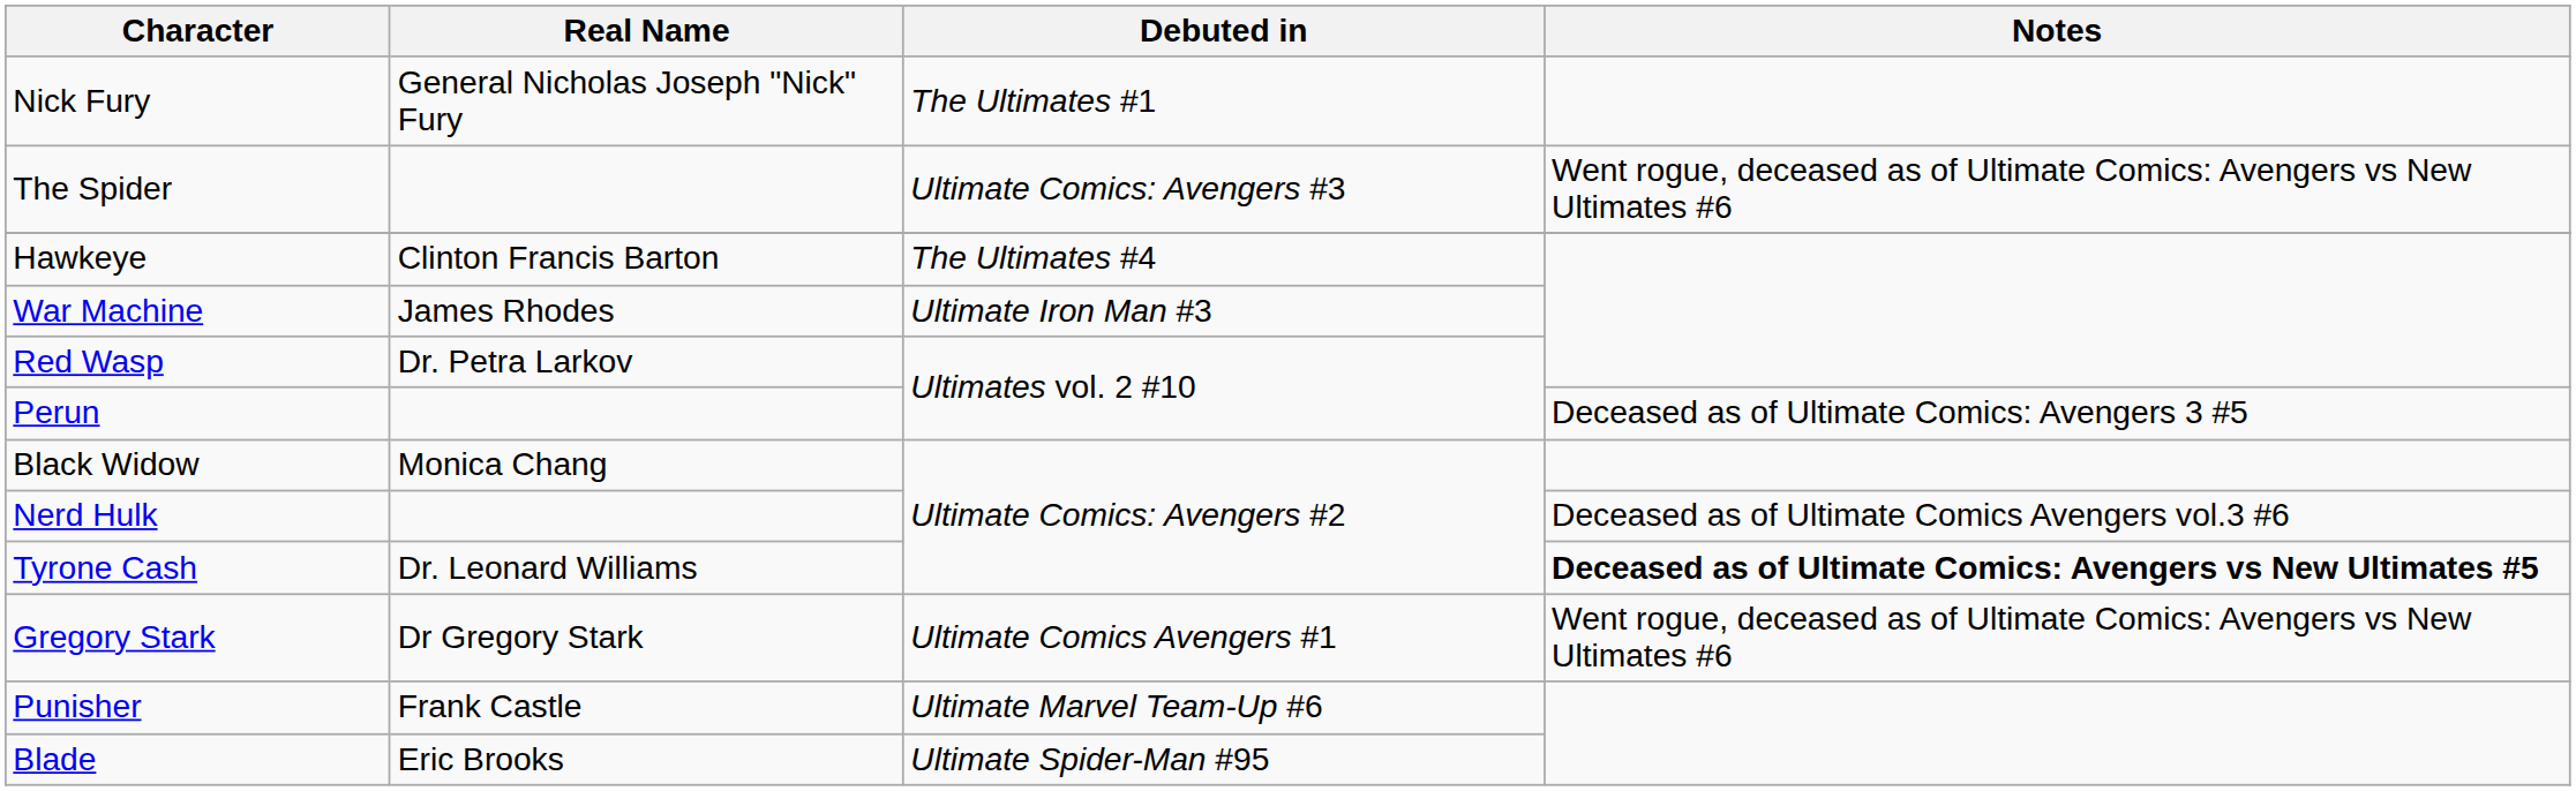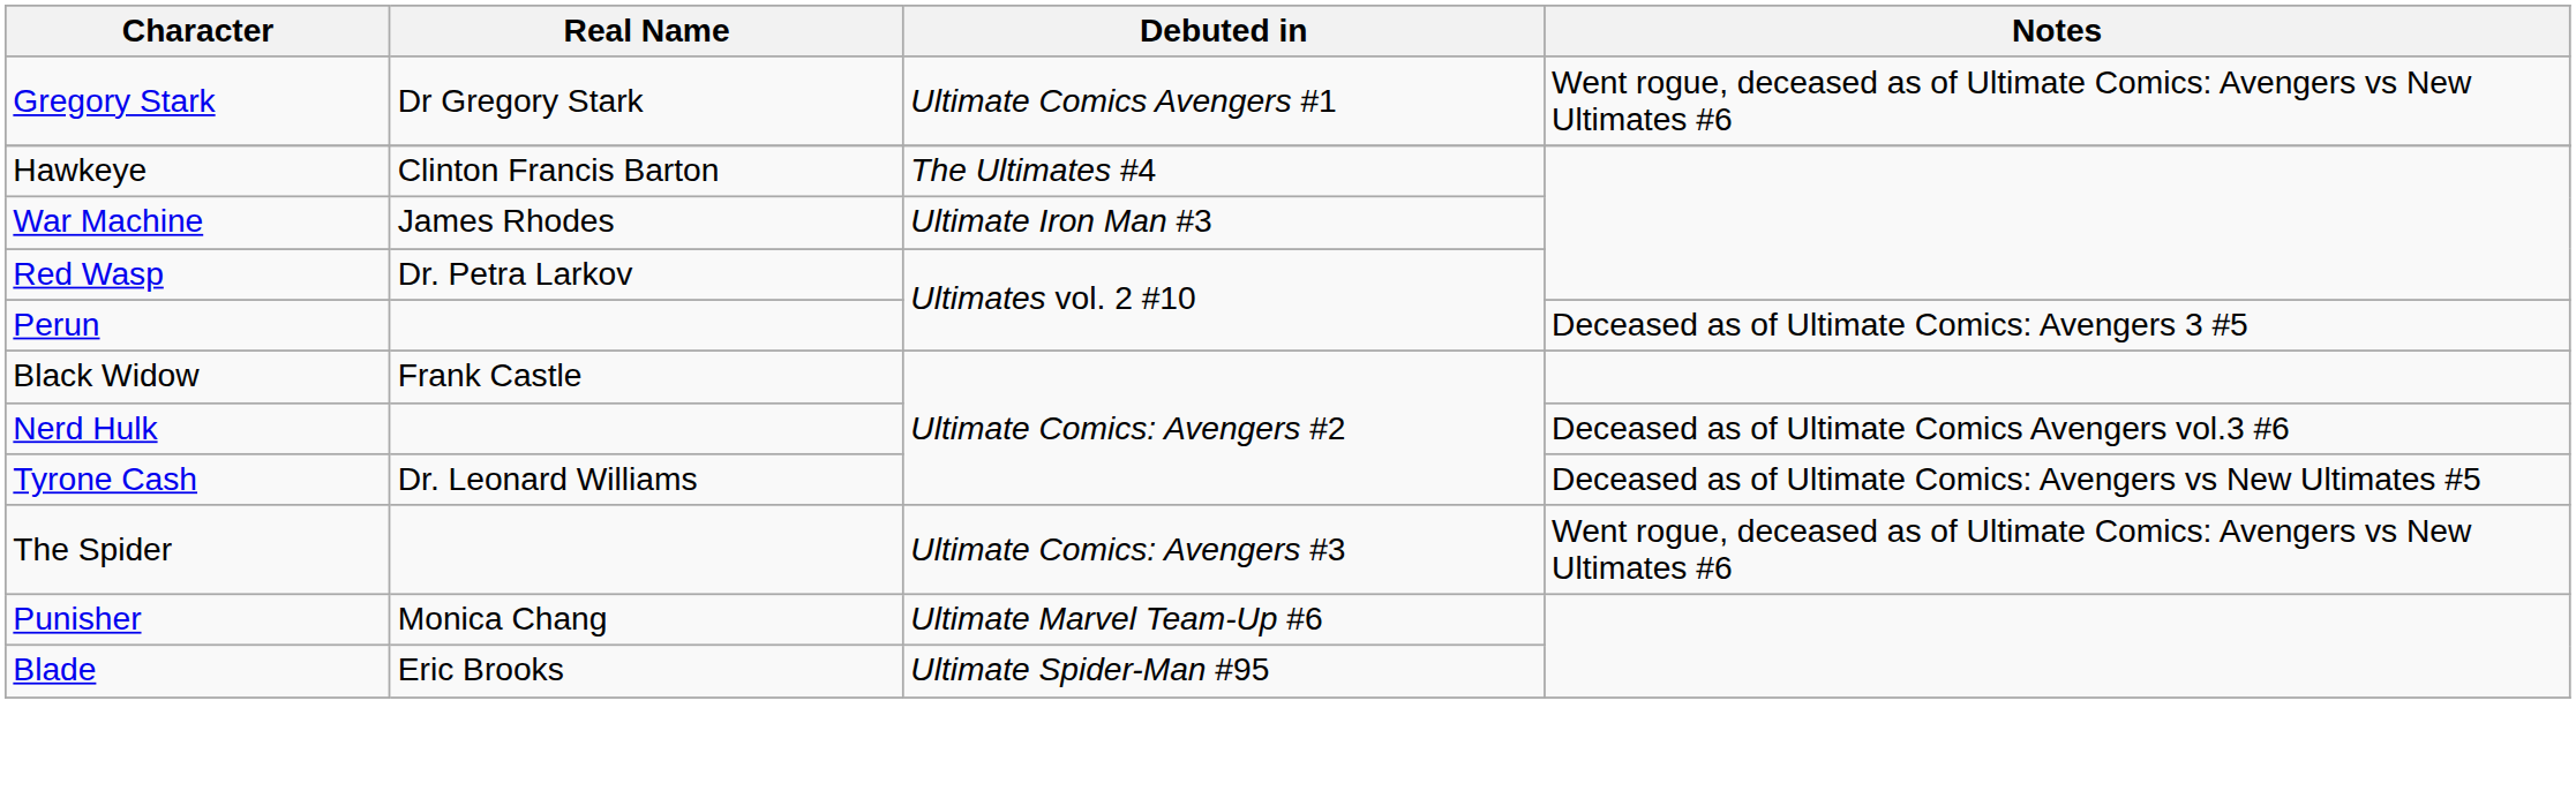- row: Nick Fury | General Nicholas Joseph "Nick" Fury | The Ultimates #1
rows swapped: Gregory Stark <-> The Spider
Black Widow | Real Name: Monica Chang -> Frank Castle
Tyrone Cash | Notes: bold -> normal
Punisher | Real Name: Frank Castle -> Monica Chang
